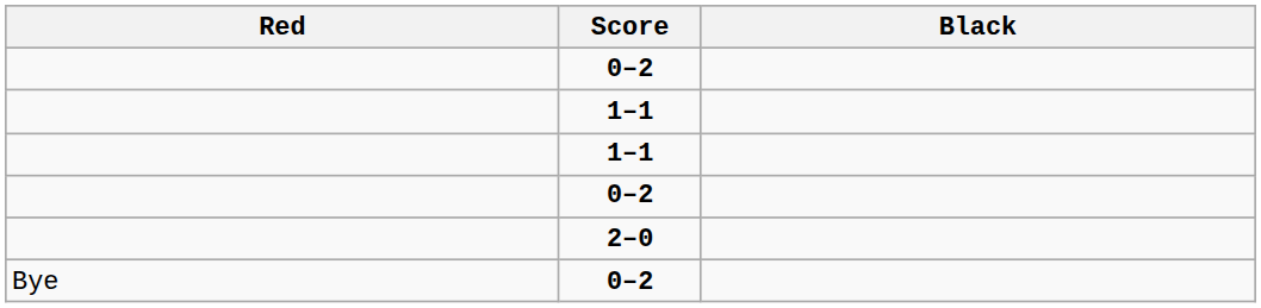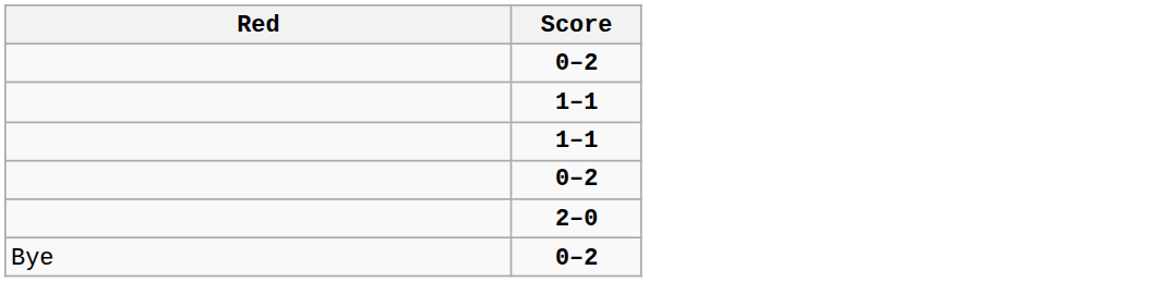- column: Black
